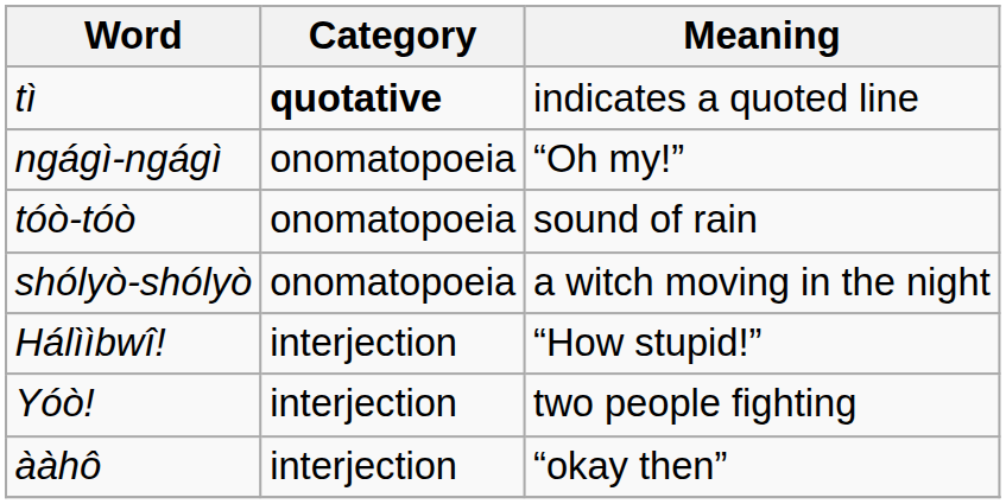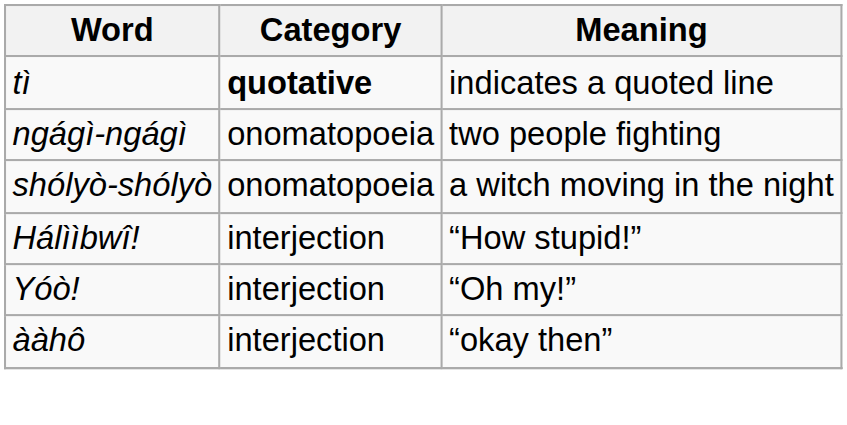ngágì-ngágì | Meaning: “Oh my!” -> two people fighting
- row: tóò-tóò | onomatopoeia | sound of rain
Yóò! | Meaning: two people fighting -> “Oh my!”
